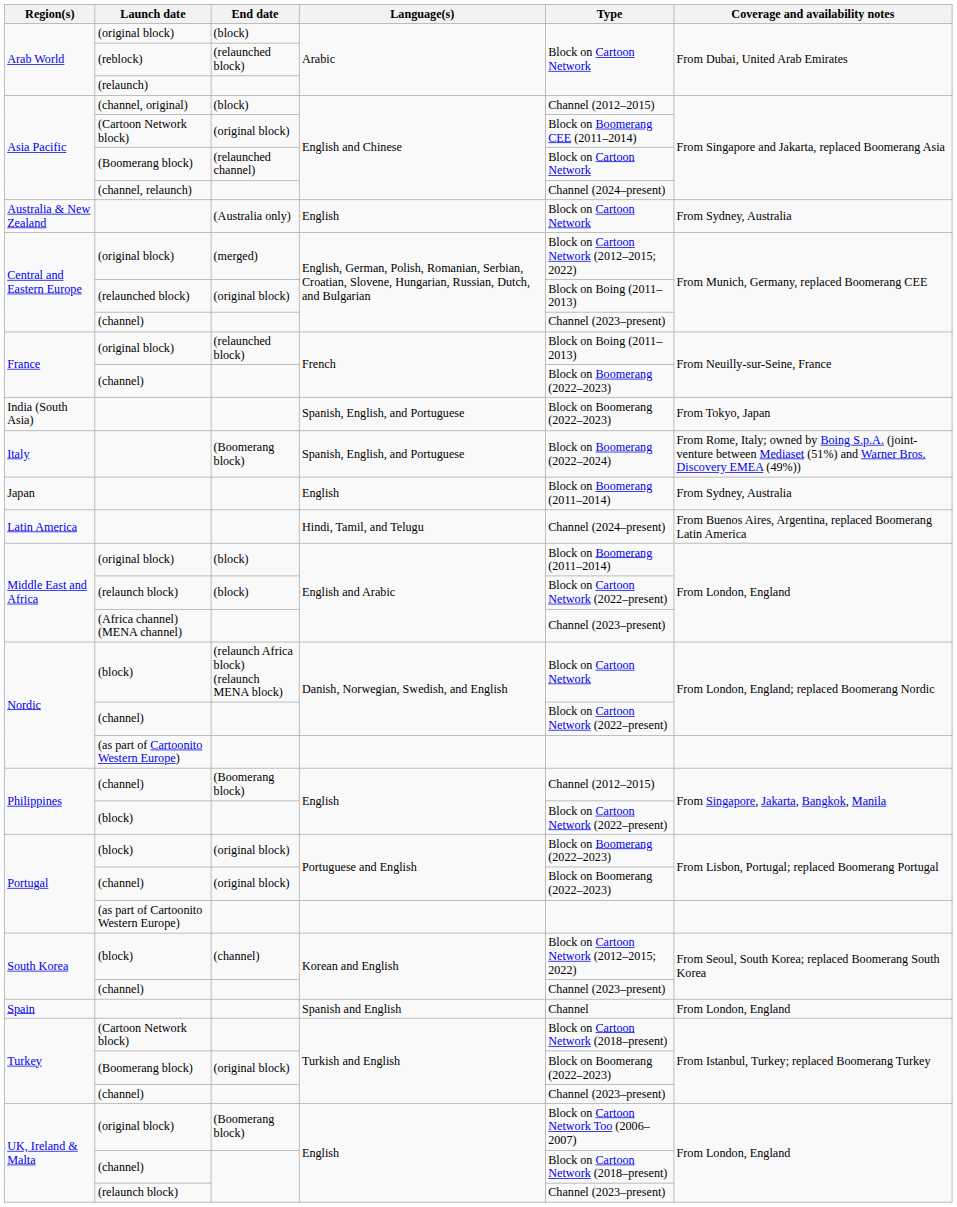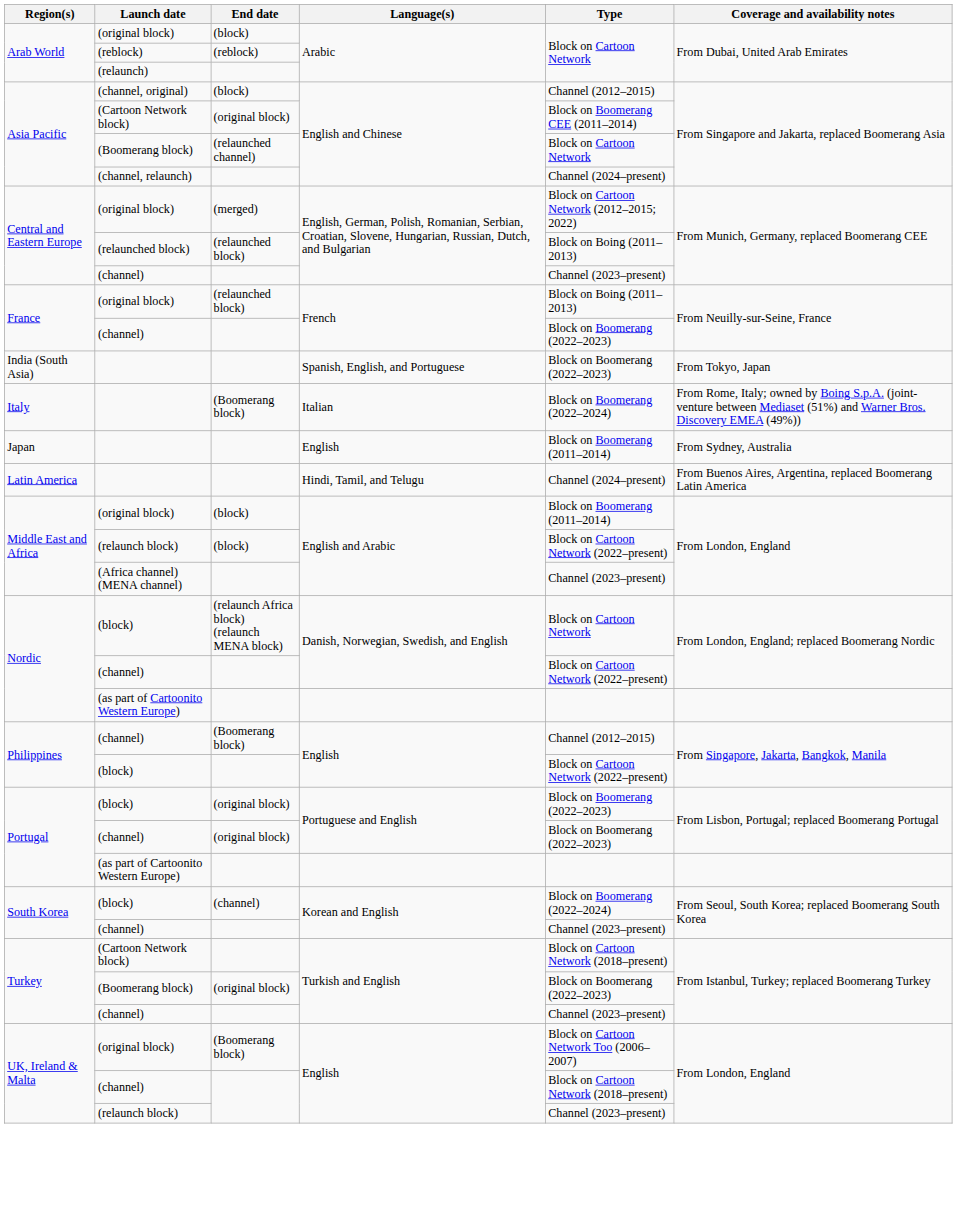Arab World / (reblock) | End date: (relaunched block) -> (reblock)
- row: Australia & New Zealand | (Australia only) | English | Block on Cartoon Network | From Sydney, Australia
Central and Eastern Europe / (relaunched block) | End date: (original block) -> (relaunched block)
Italy | Language(s): Spanish, English, and Portuguese -> Italian
South Korea / (block) | Type: Block on Cartoon Network (2012–2015; 2022) -> Block on Boomerang (2022–2024)
- row: Spain | Spanish and English | Channel | From London, England
